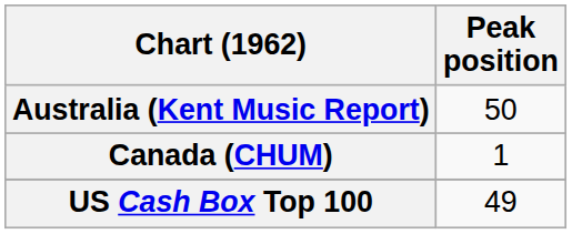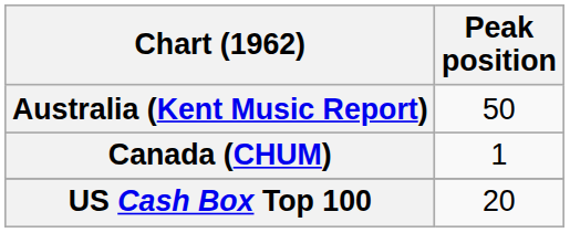US Cash Box Top 100 | Peak position: 49 -> 20
